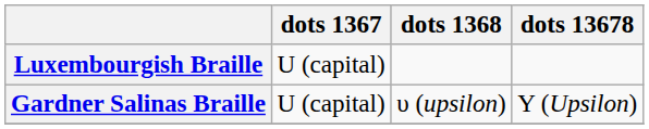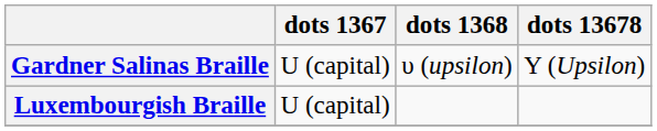rows swapped: Gardner Salinas Braille <-> Luxembourgish Braille
